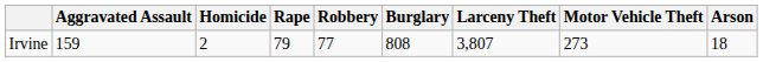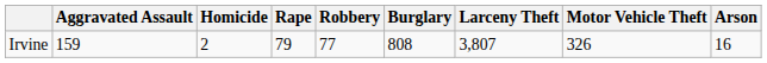Irvine | Motor Vehicle Theft: 273 -> 326
Irvine | Arson: 18 -> 16
